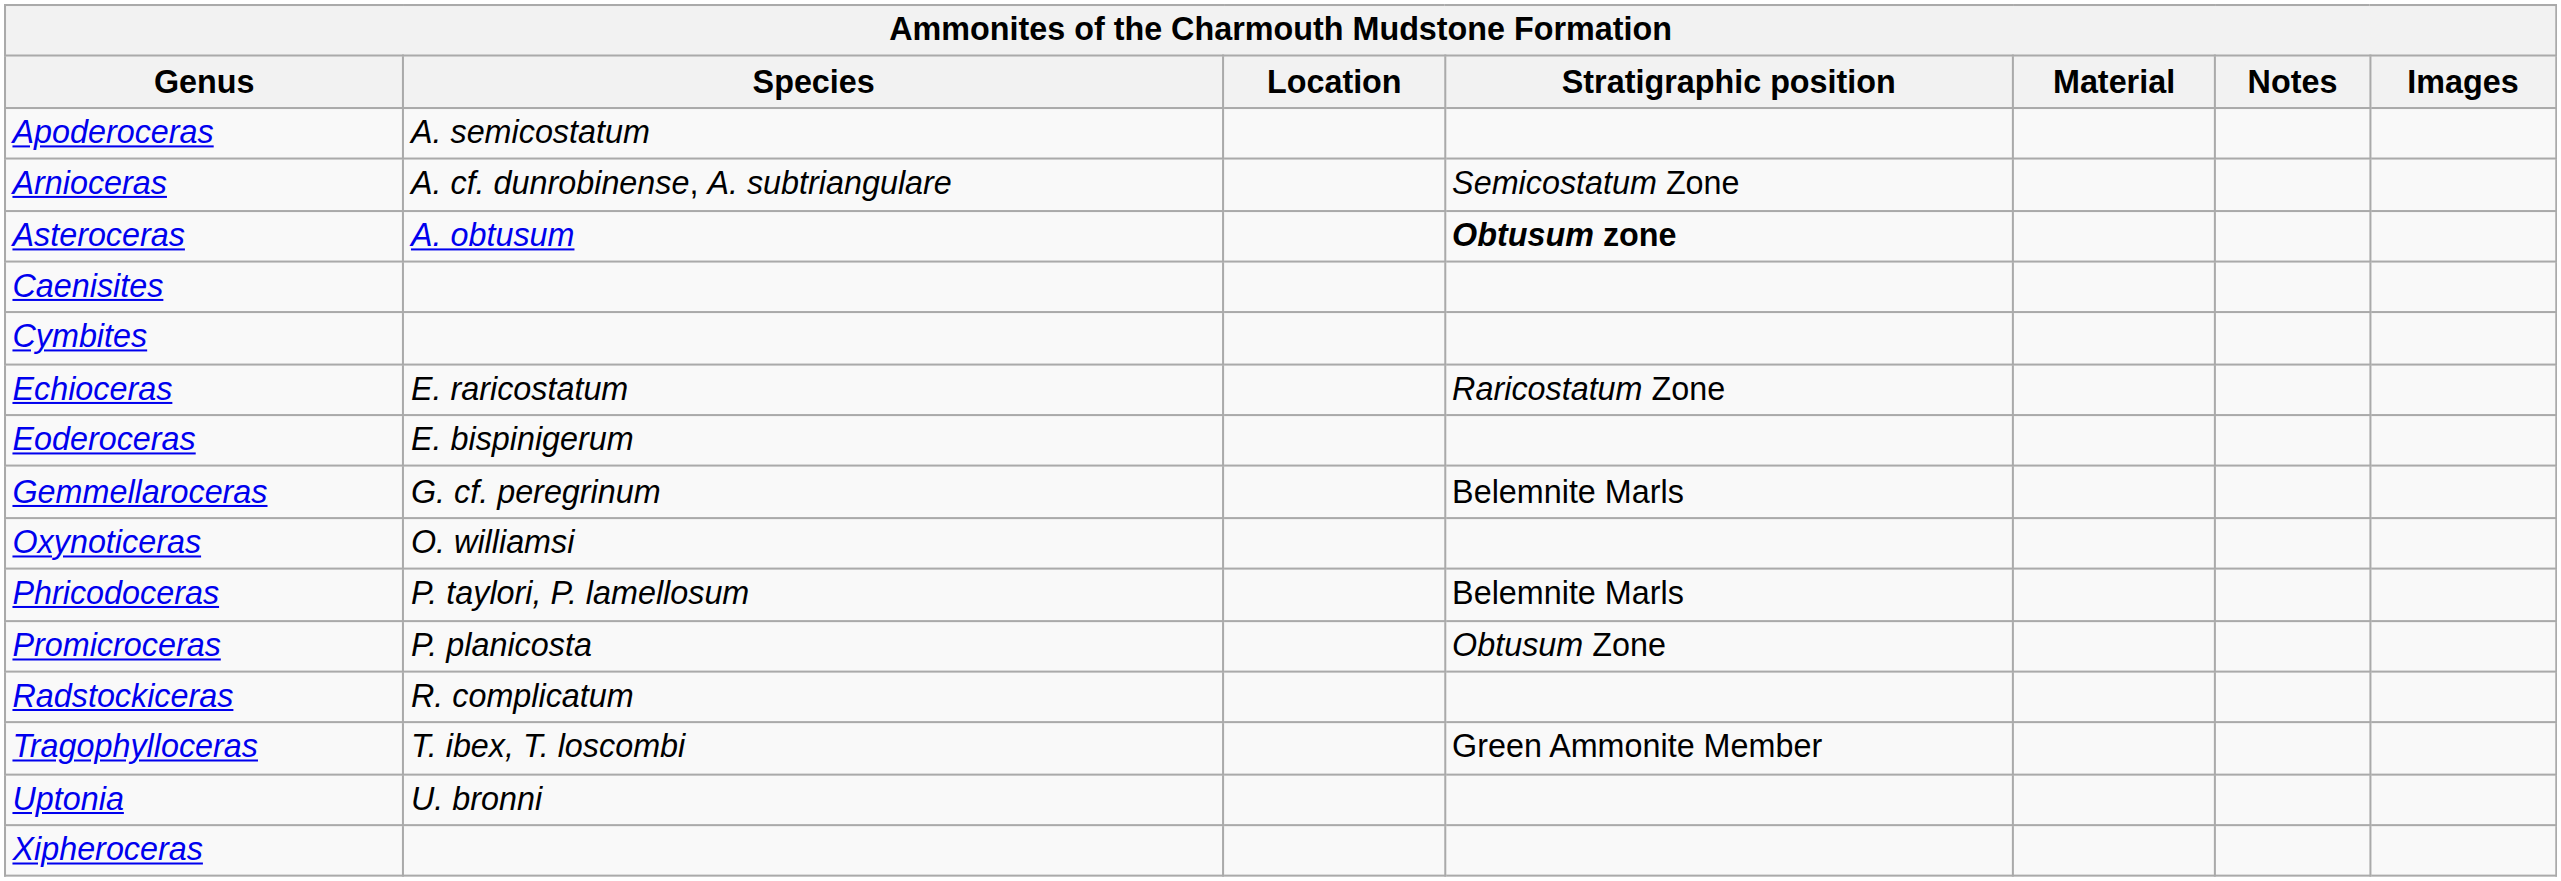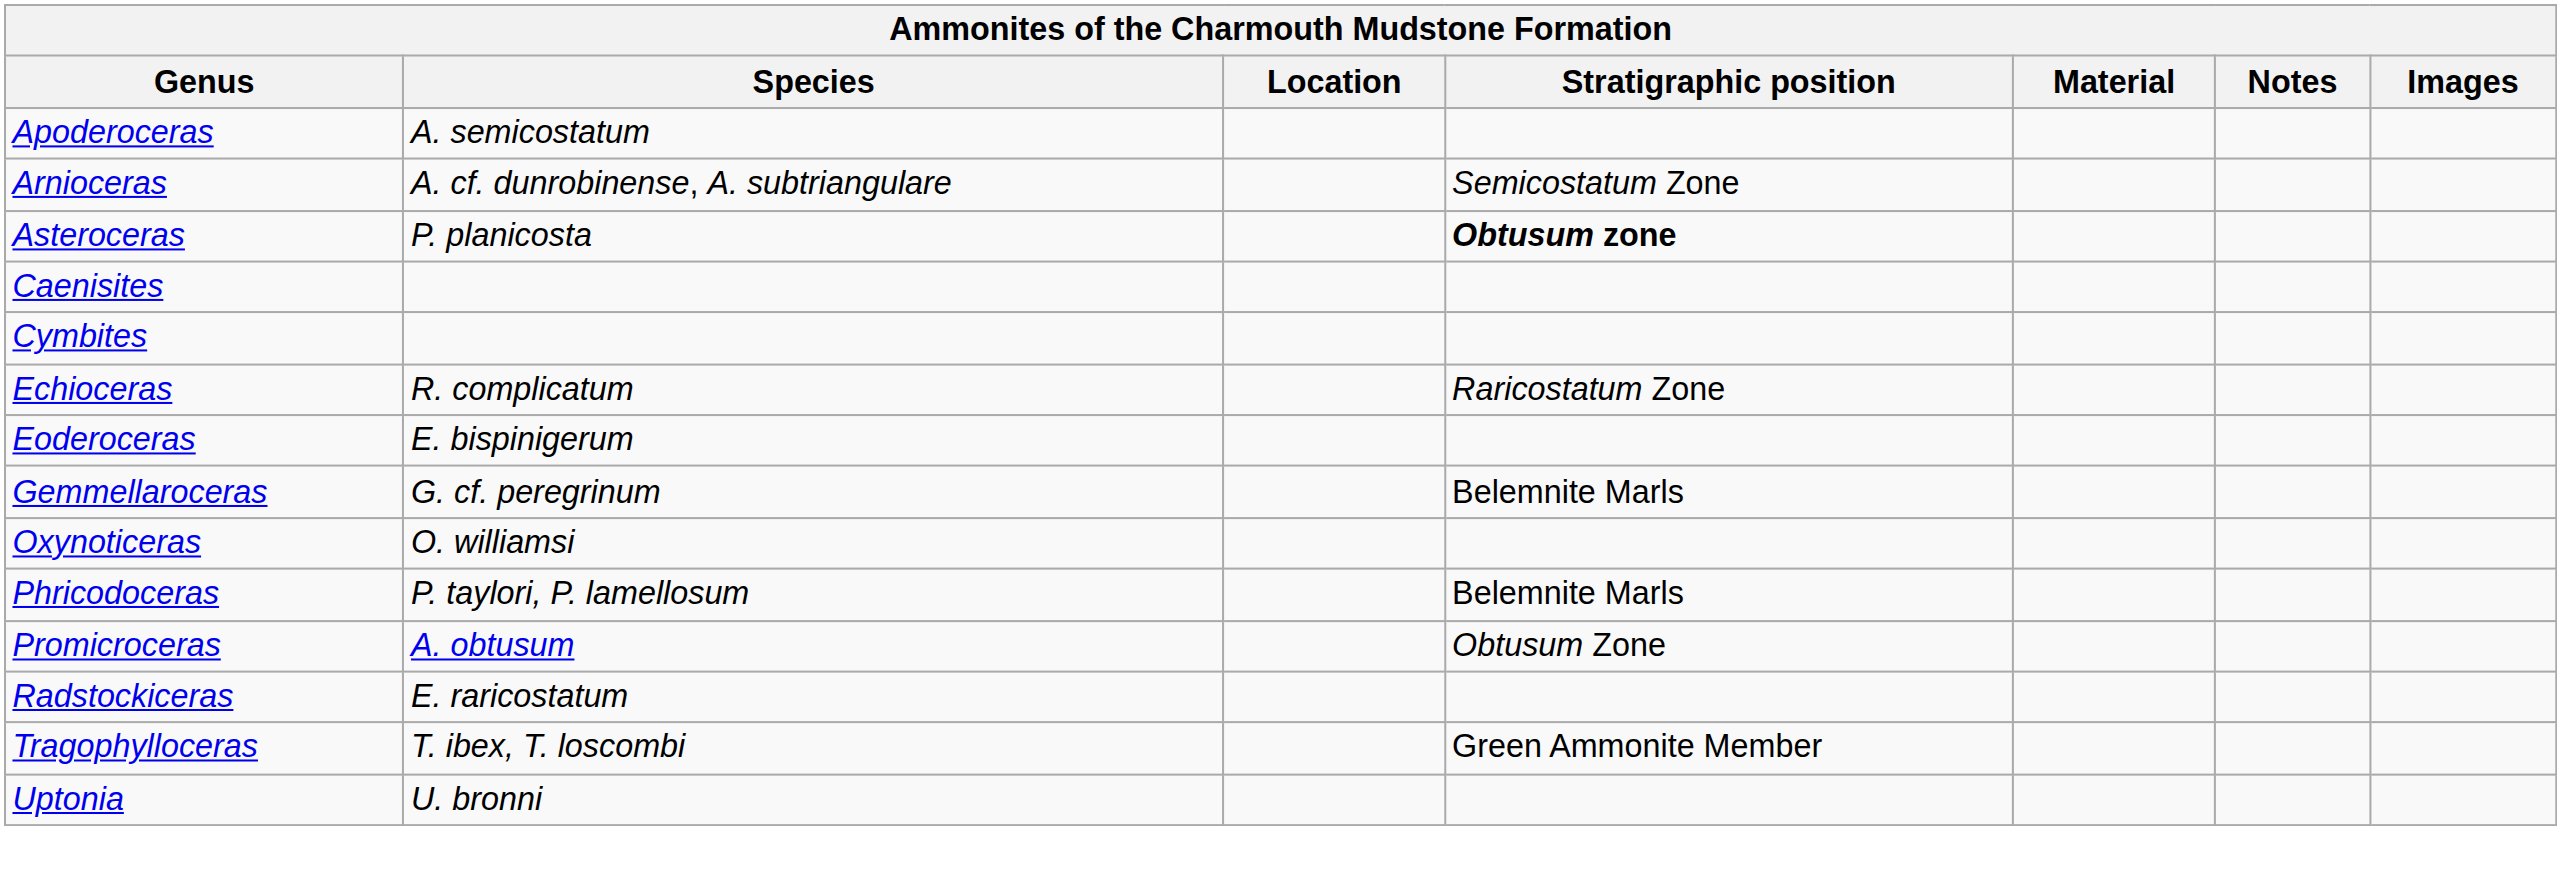Asteroceras | Species: A. obtusum -> P. planicosta
Echioceras | Species: E. raricostatum -> R. complicatum
Promicroceras | Species: P. planicosta -> A. obtusum
Radstockiceras | Species: R. complicatum -> E. raricostatum
- row: Xipheroceras
